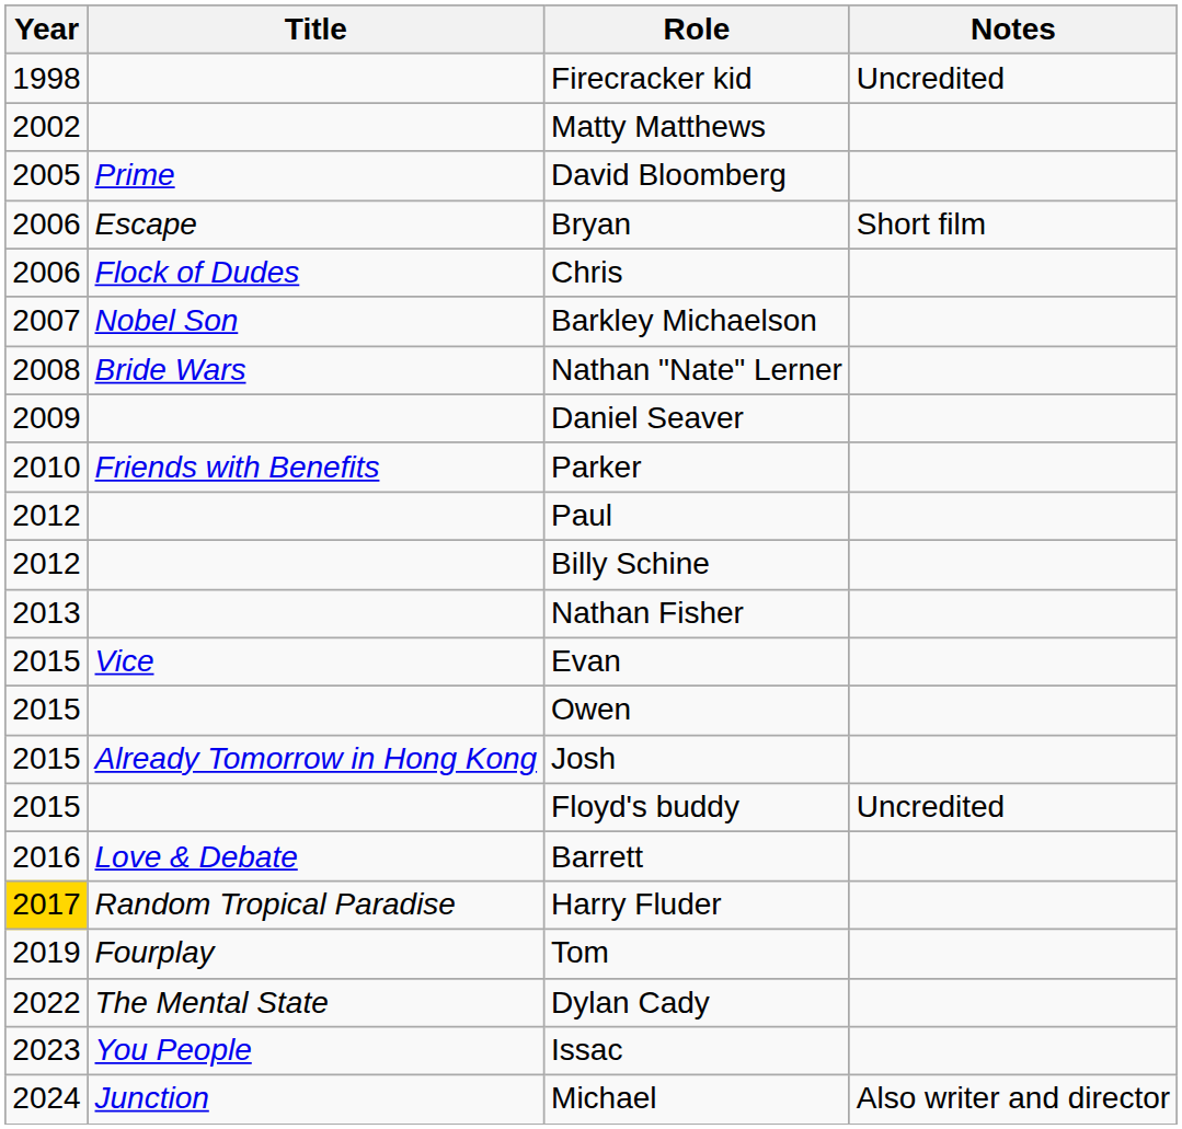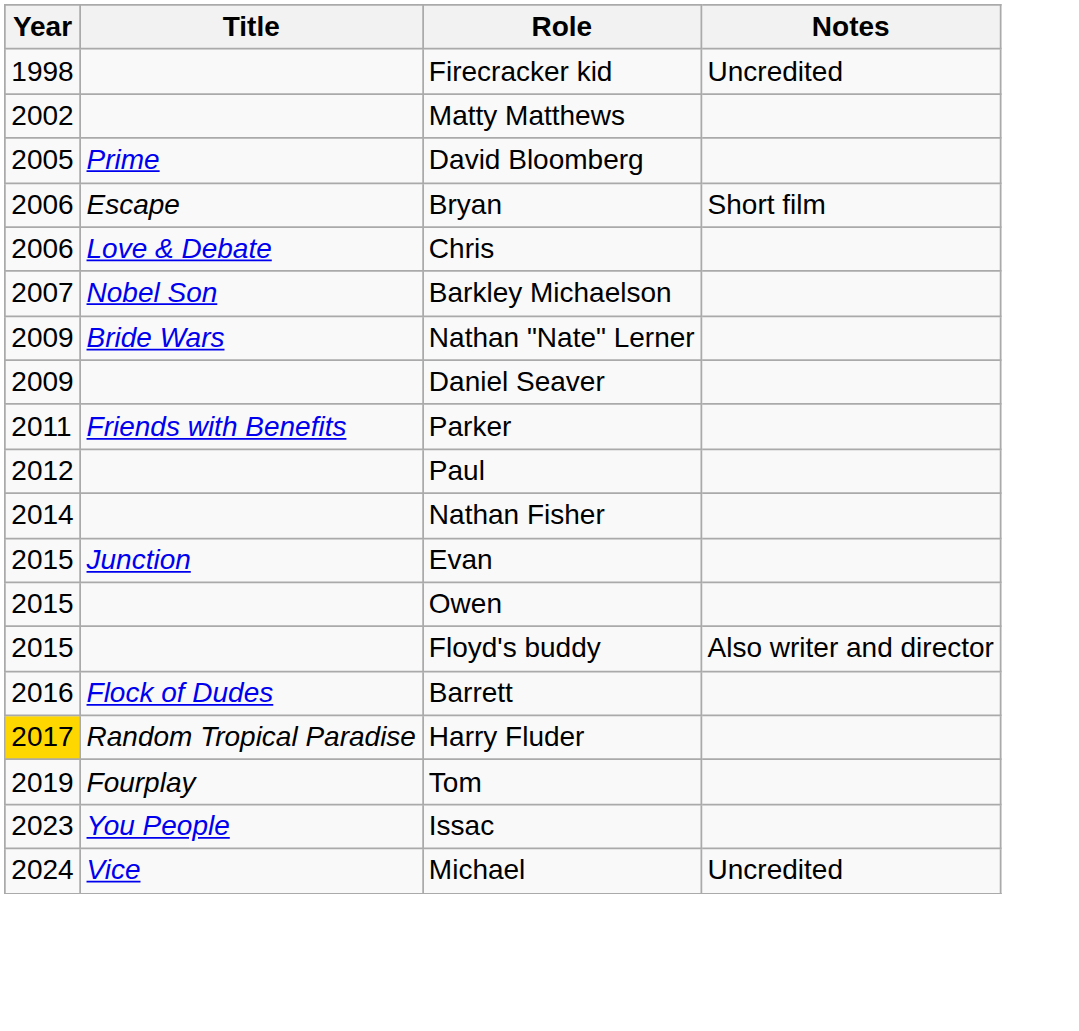Chris | Title: Flock of Dudes -> Love & Debate
Nathan "Nate" Lerner | Year: 2008 -> 2009
Parker | Year: 2010 -> 2011
- row: 2012 | Billy Schine
Nathan Fisher | Year: 2013 -> 2014
Evan | Title: Vice -> Junction
- row: 2015 | Already Tomorrow in Hong Kong | Josh
Floyd's buddy | Notes: Uncredited -> Also writer and director
Barrett | Title: Love & Debate -> Flock of Dudes
- row: 2022 | The Mental State | Dylan Cady
Michael | Title: Junction -> Vice
Michael | Notes: Also writer and director -> Uncredited
